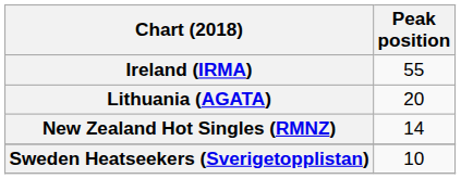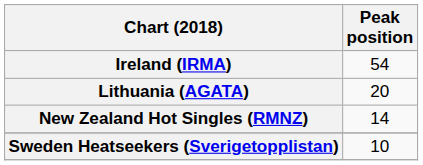Ireland (IRMA) | Peak position: 55 -> 54
